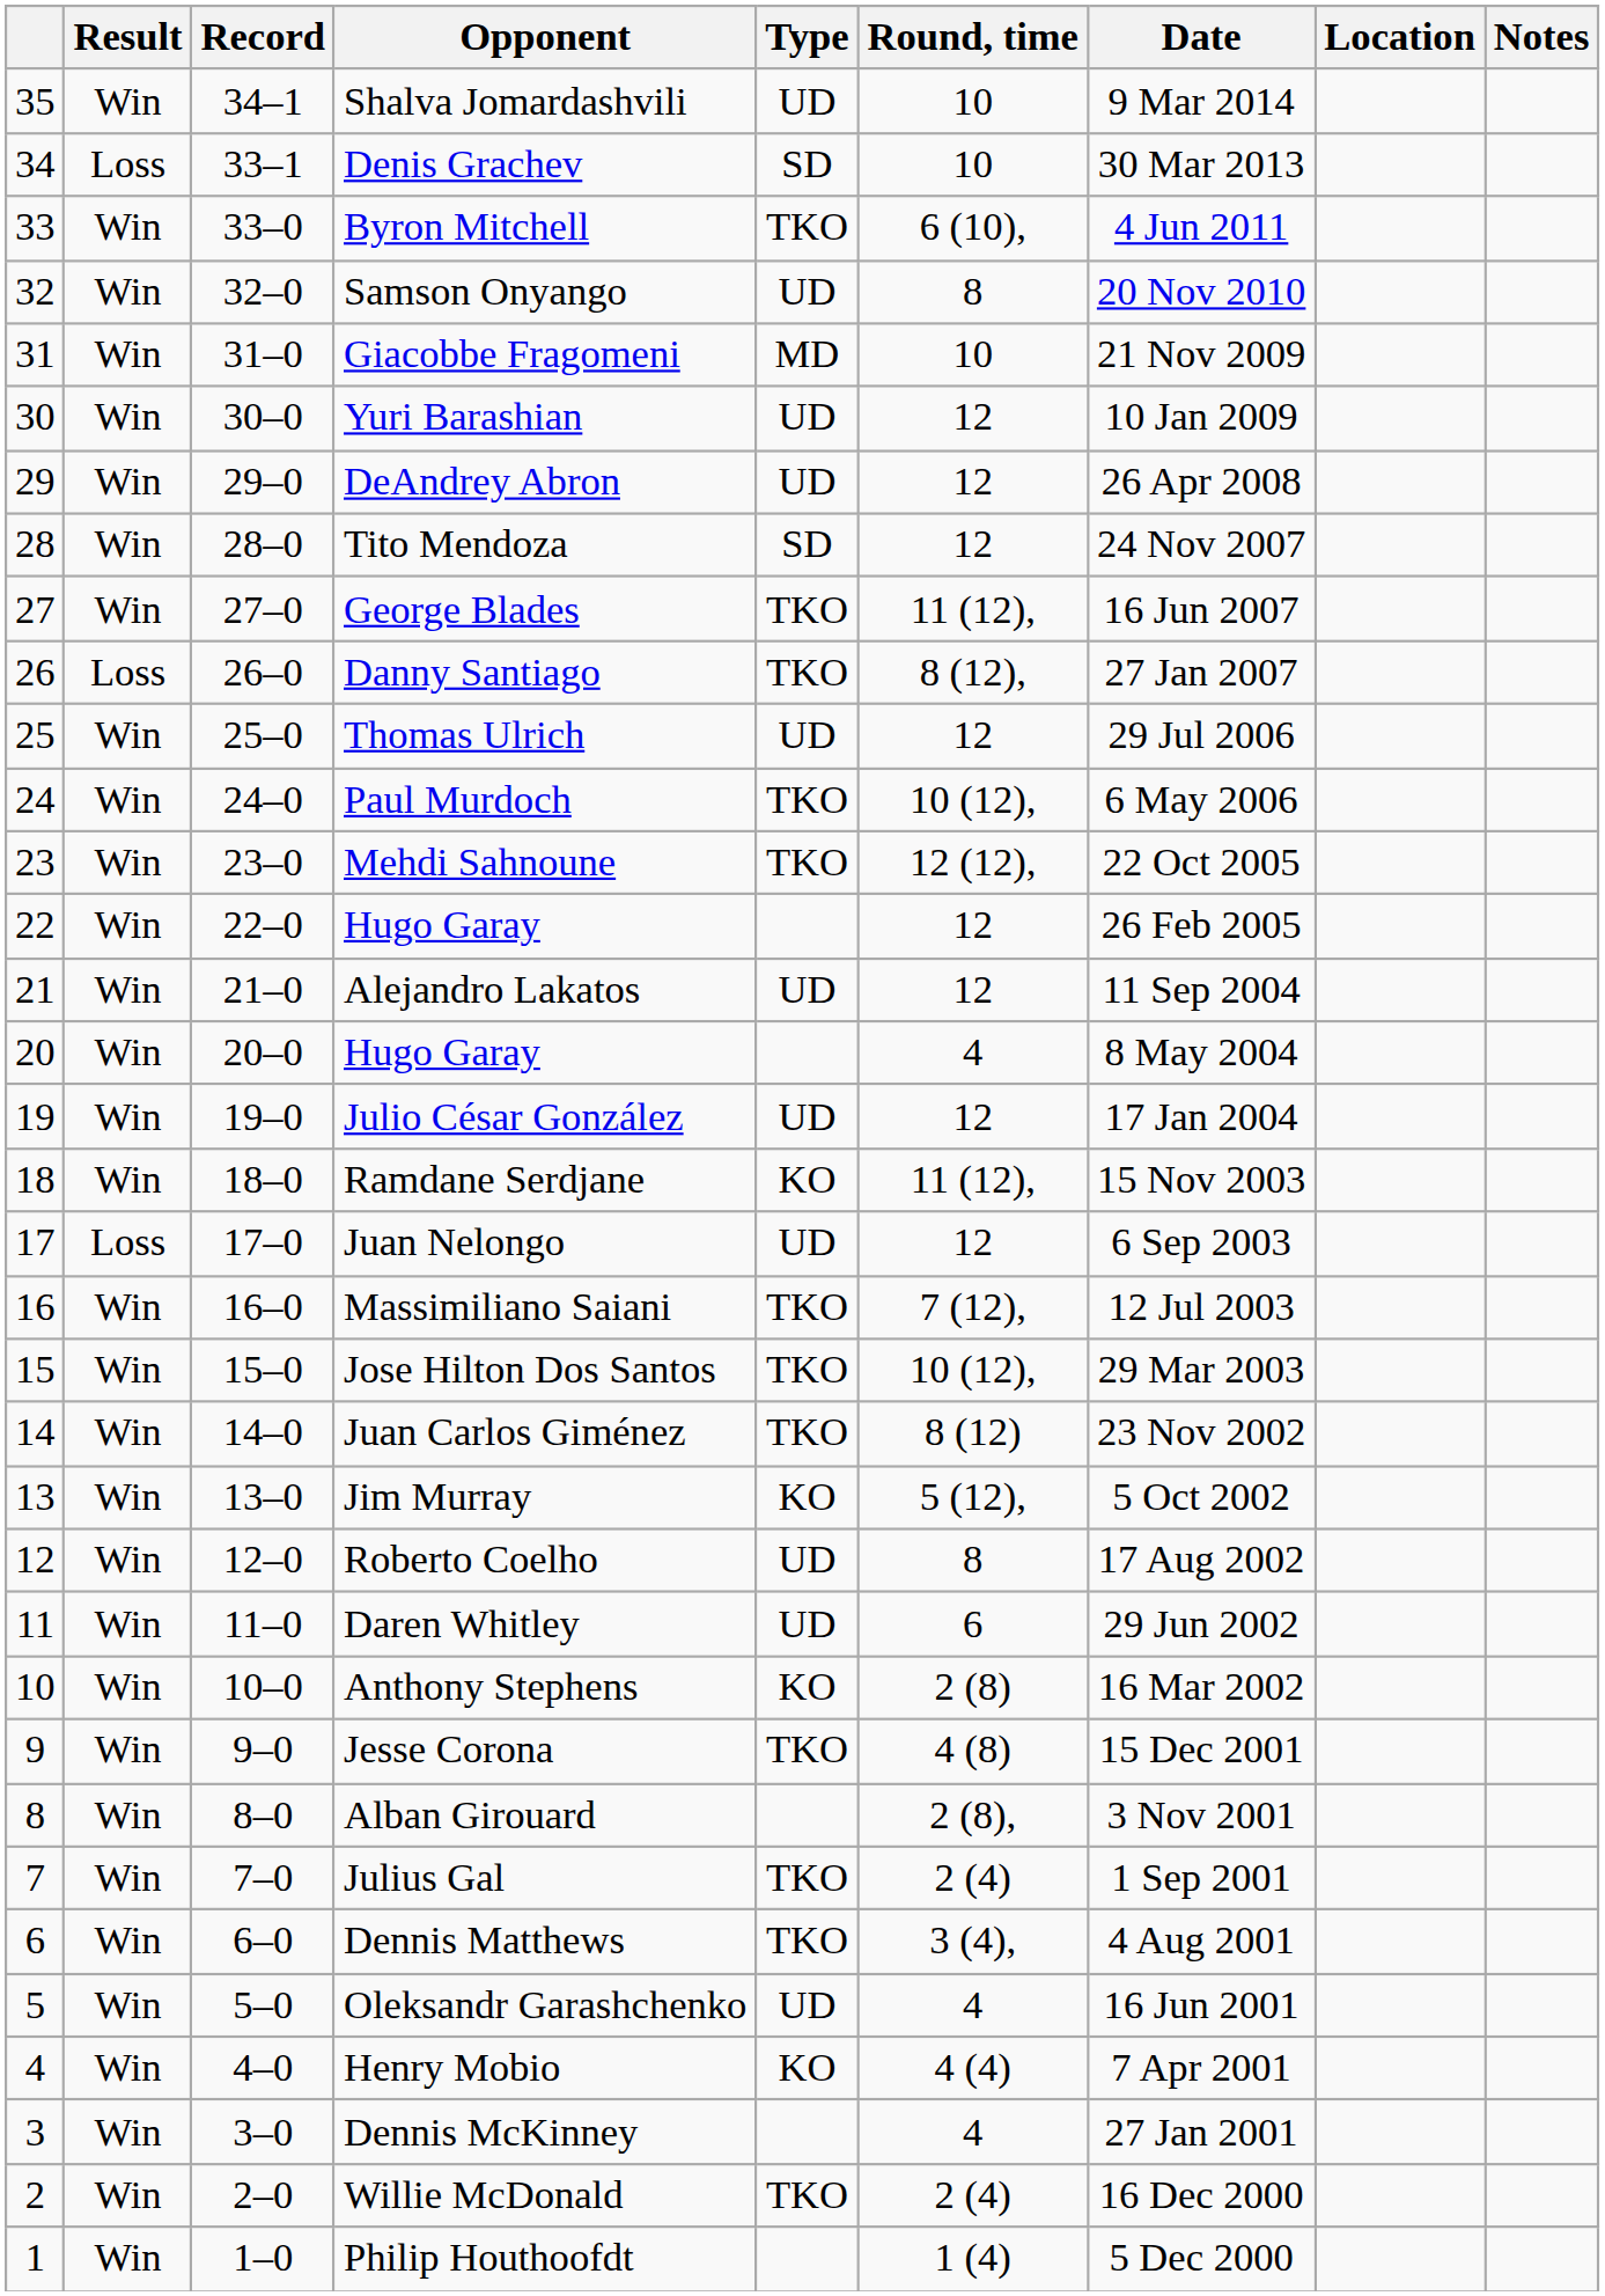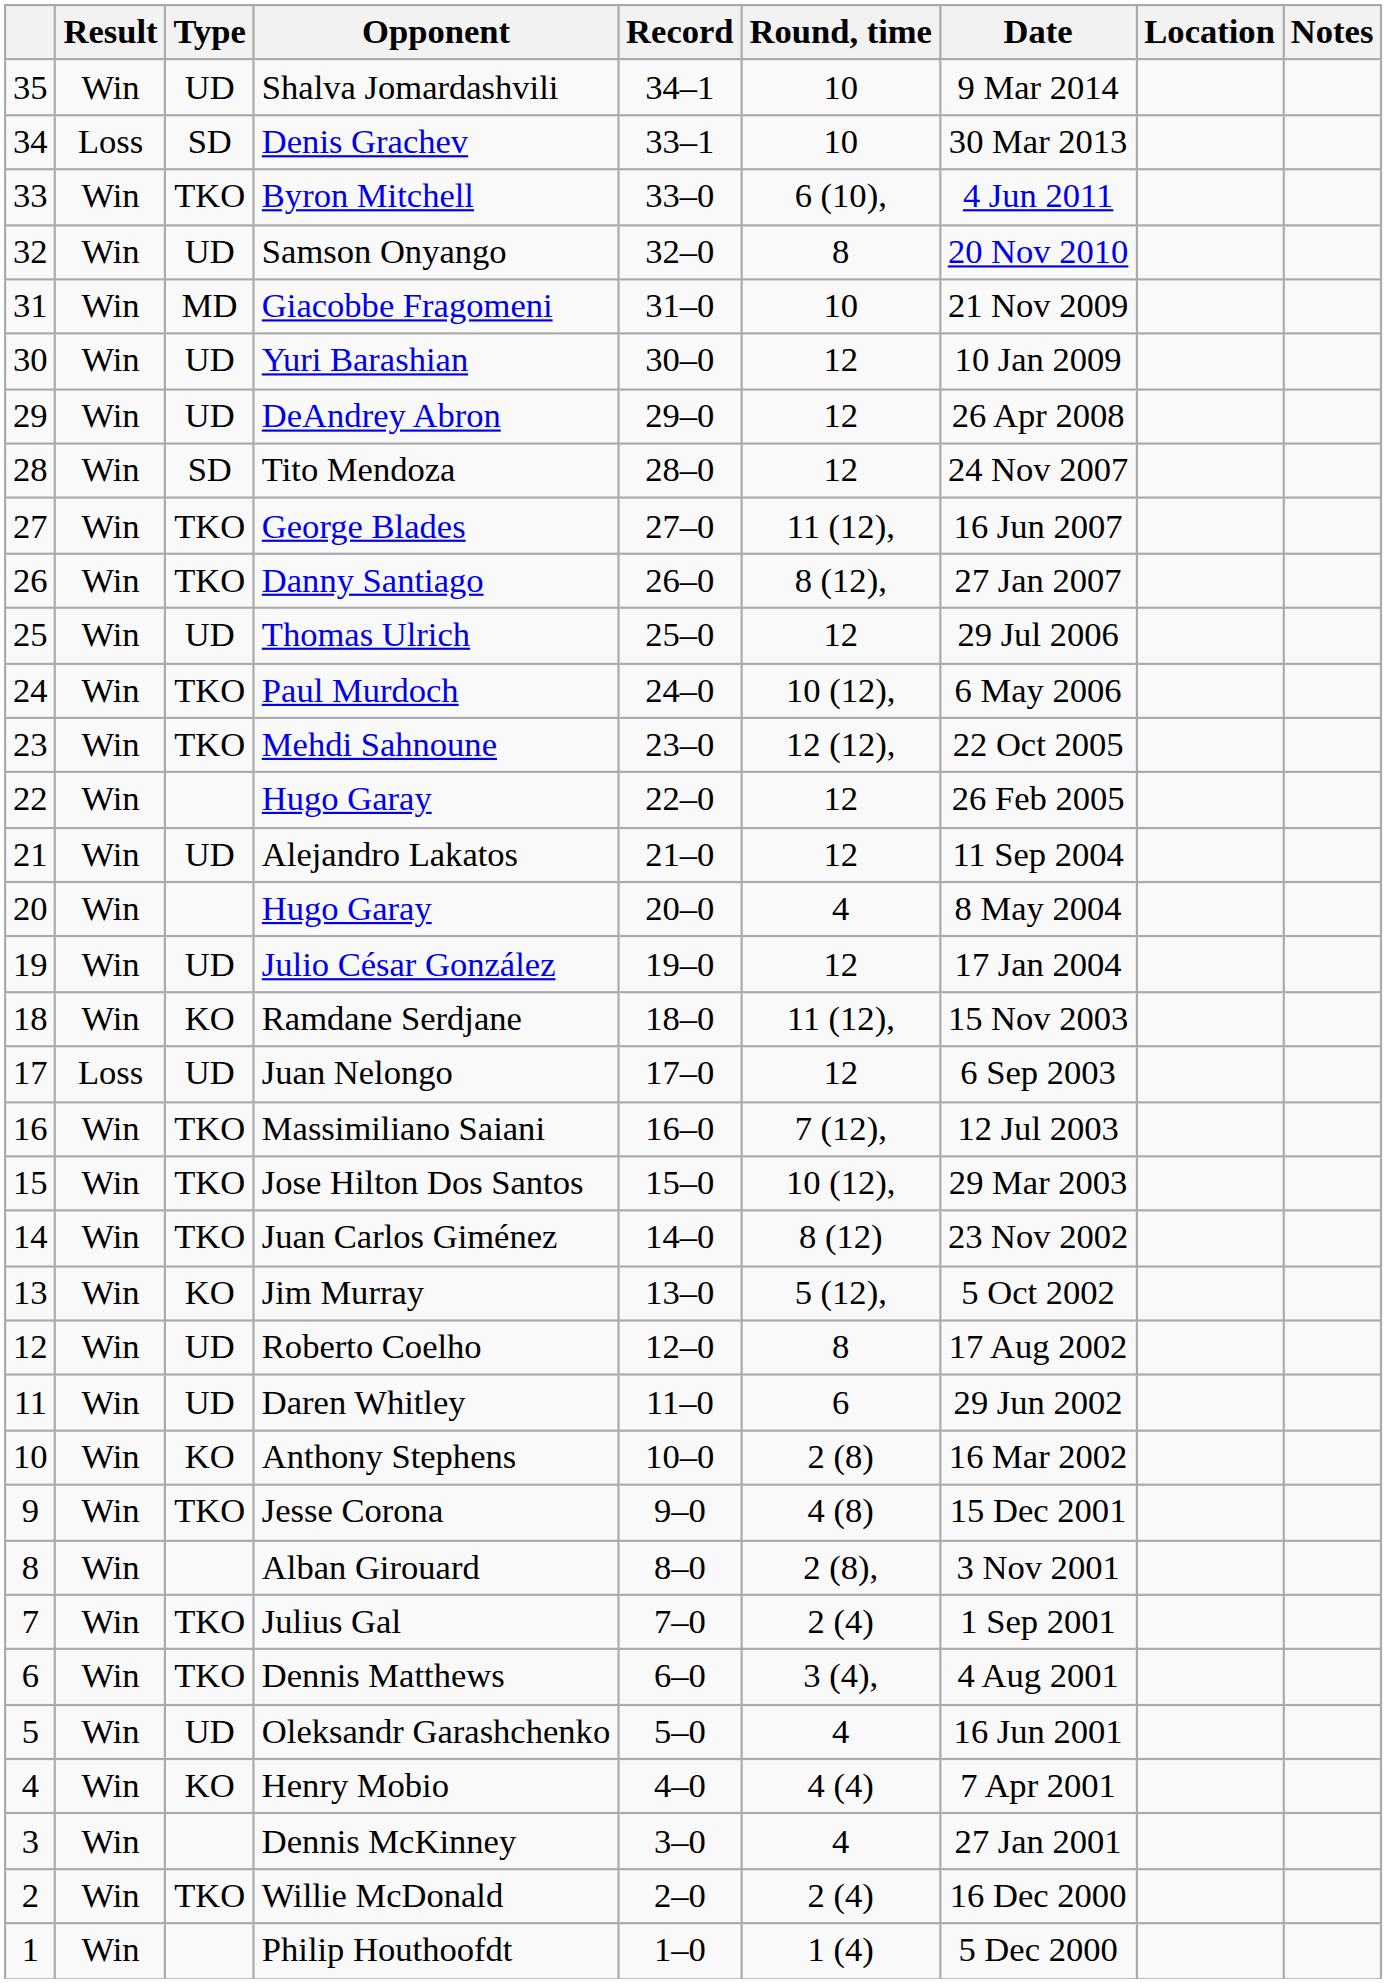columns swapped: Record <-> Type
Danny Santiago | Result: Loss -> Win
